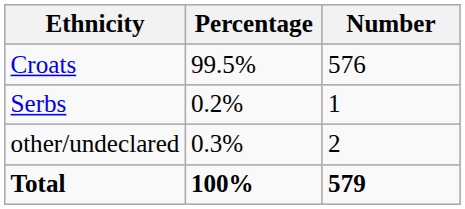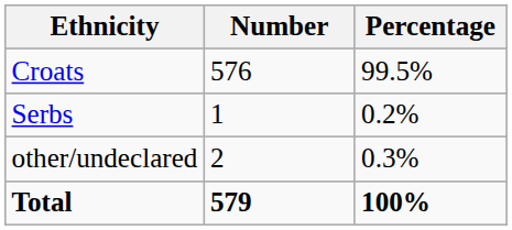columns swapped: Number <-> Percentage
